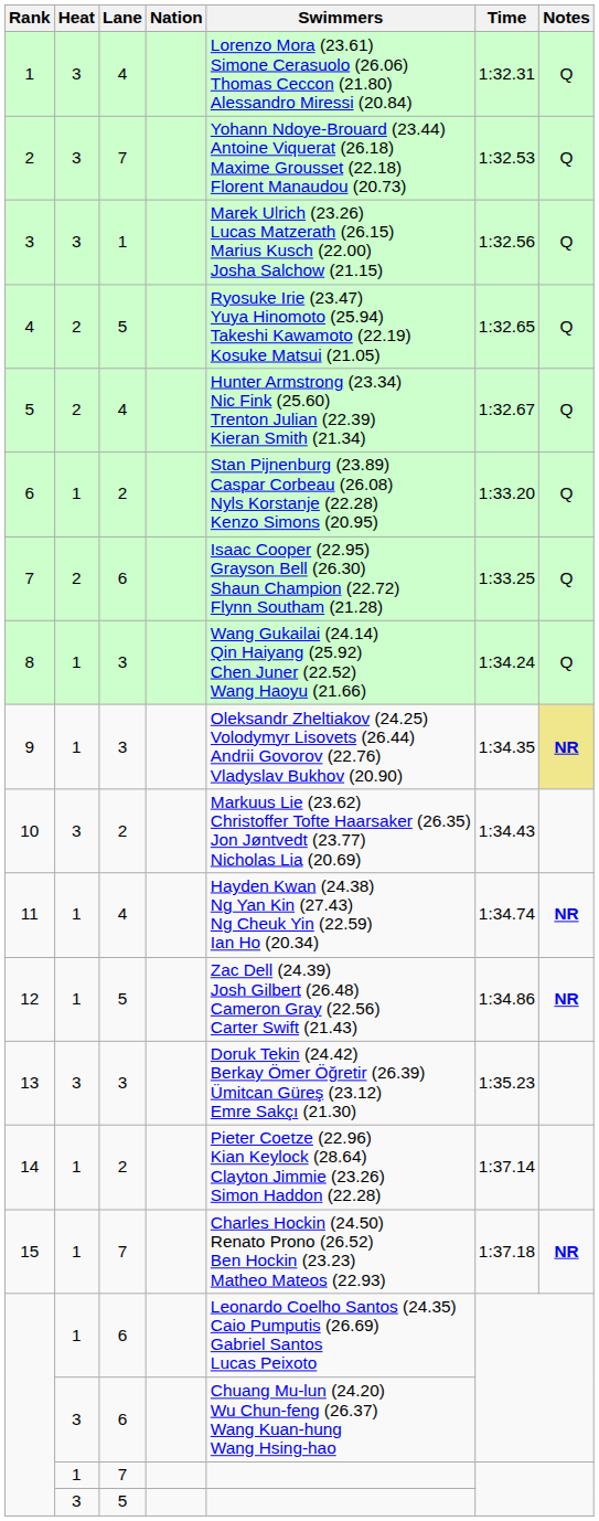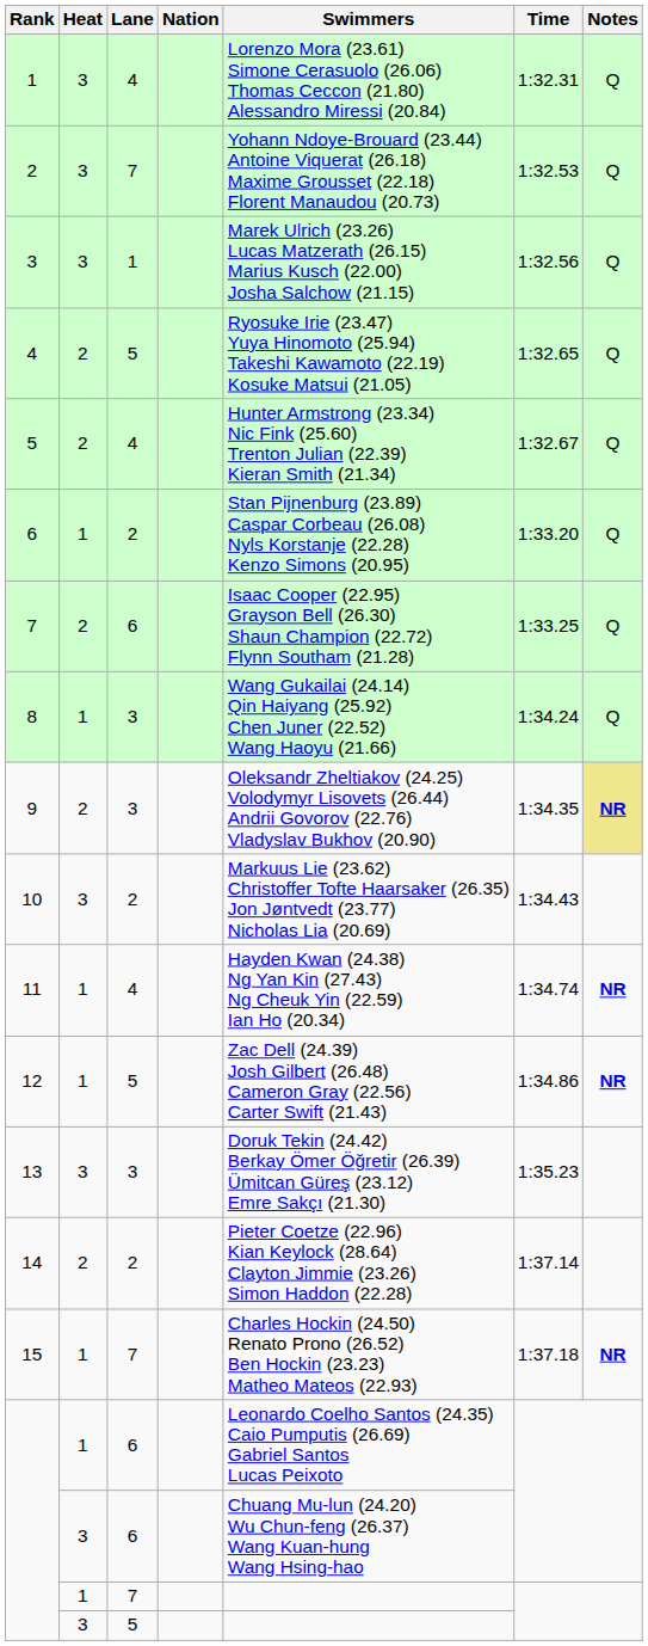9 | Heat: 1 -> 2
14 | Heat: 1 -> 2
